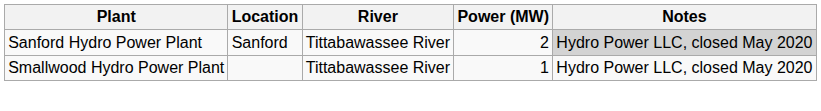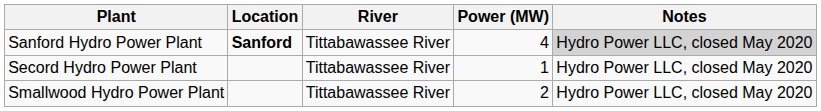Sanford Hydro Power Plant | Location: normal -> bold
Sanford Hydro Power Plant | Power (MW): 2 -> 4
+ row: Secord Hydro Power Plant | Tittabawassee River | 1 | Hydro Power LLC, closed May 2020
Smallwood Hydro Power Plant | Power (MW): 1 -> 2
